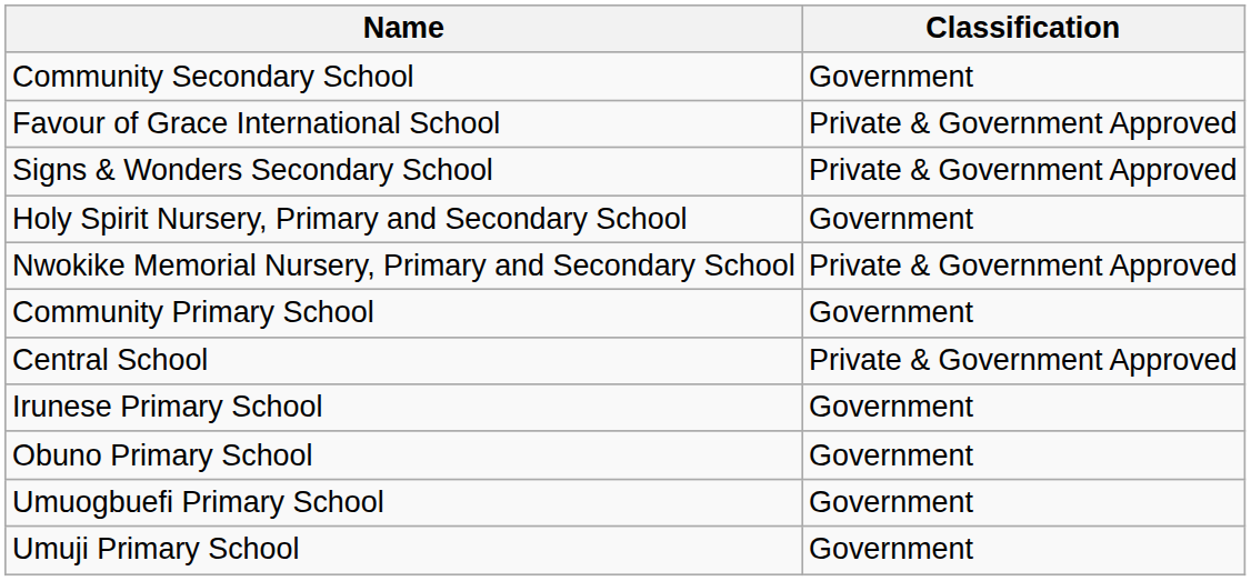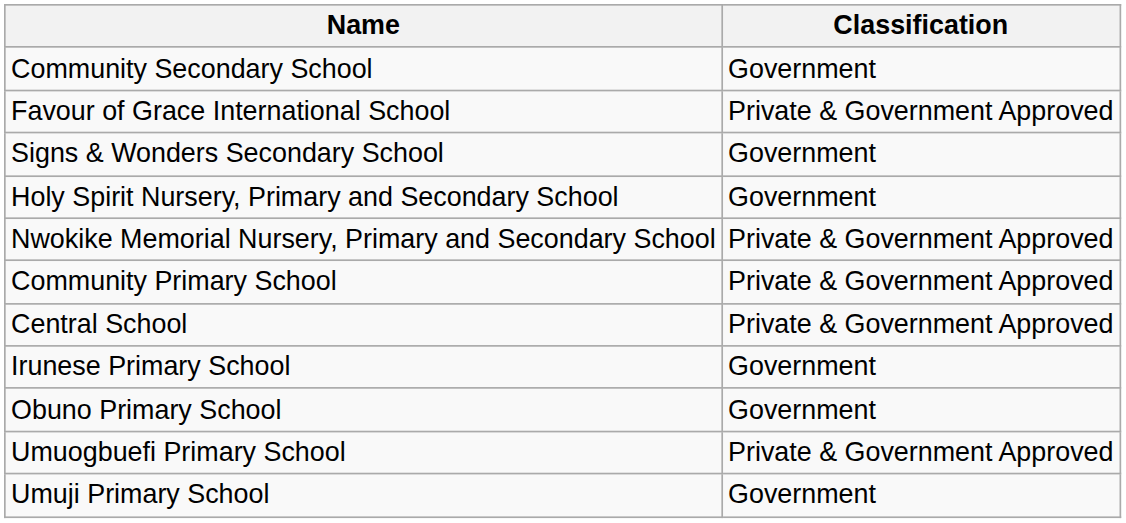Signs & Wonders Secondary School | Classification: Private & Government Approved -> Government
Community Primary School | Classification: Government -> Private & Government Approved
Umuogbuefi Primary School | Classification: Government -> Private & Government Approved
